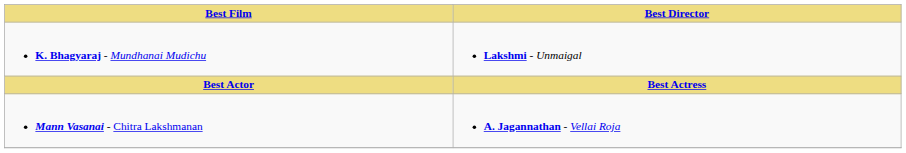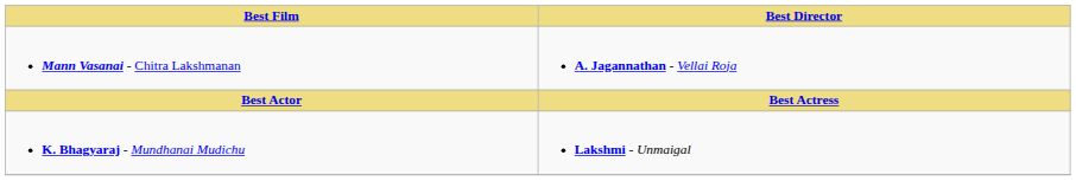rows swapped: Mann Vasanai - Chitra Lakshmanan <-> K. Bhagyaraj - Mundhanai Mudichu
